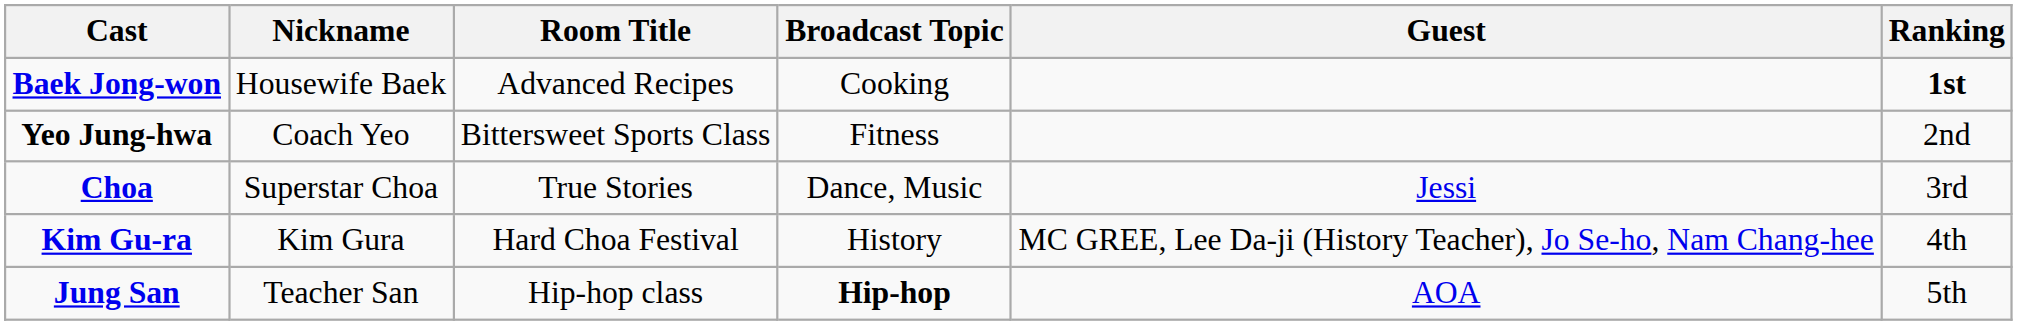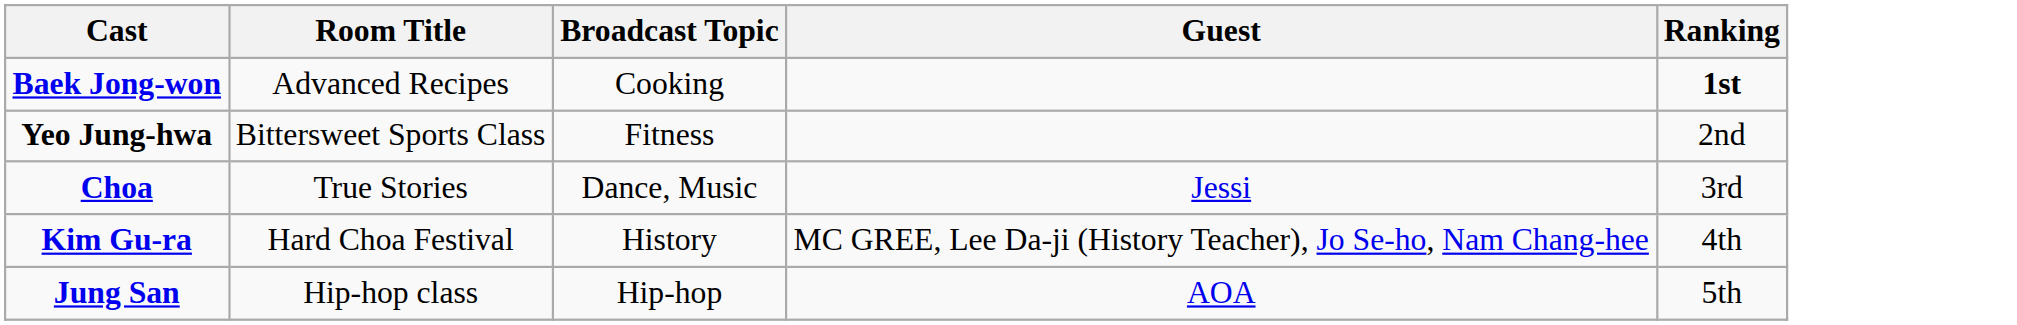- column: Nickname | Housewife Baek | Coach Yeo | Superstar Choa | Kim Gura | Teacher San
Jung San | Broadcast Topic: bold -> normal
